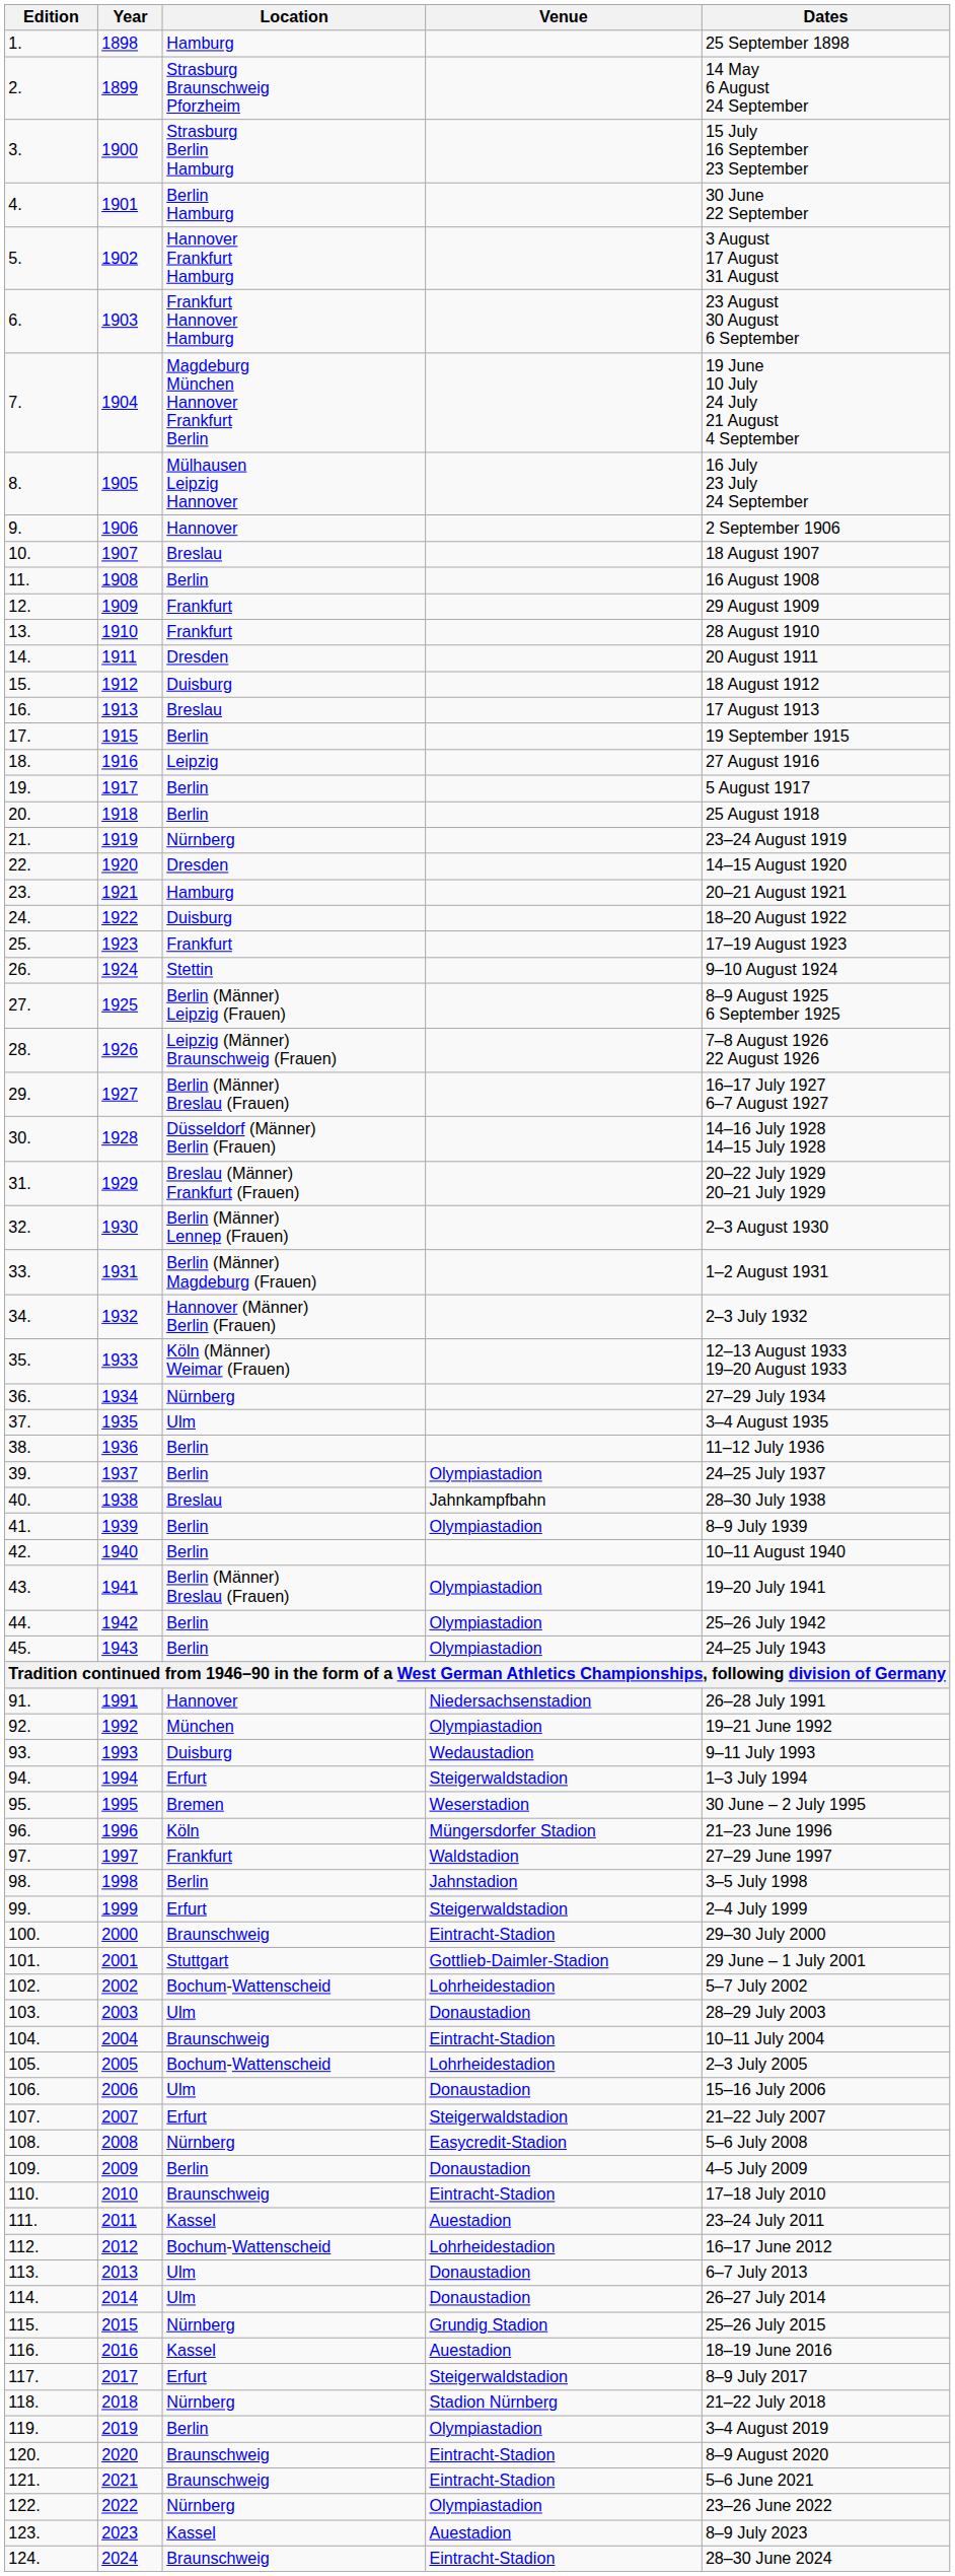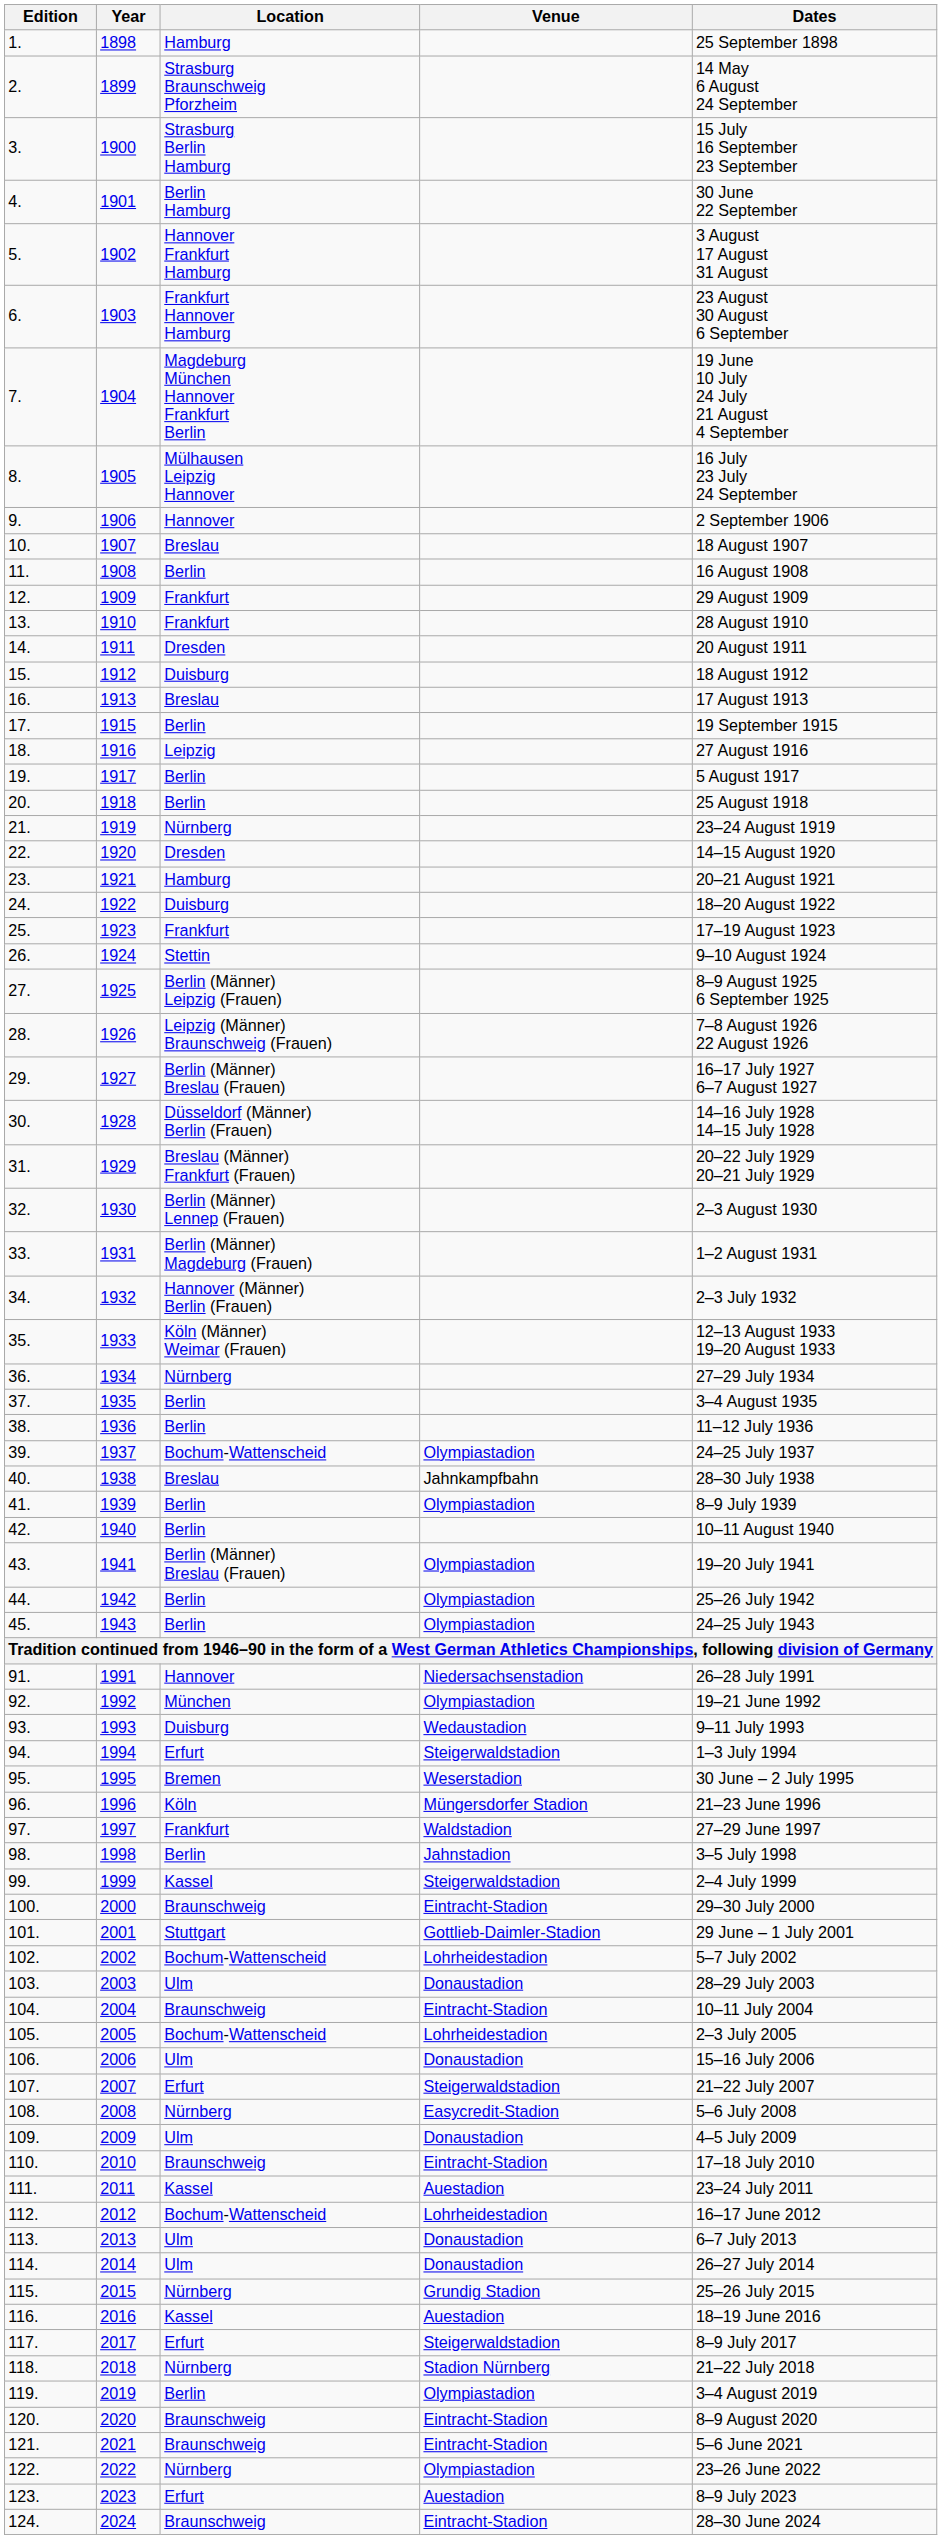37. | Location: Ulm -> Berlin
39. | Location: Berlin -> Bochum-Wattenscheid
99. | Location: Erfurt -> Kassel
109. | Location: Berlin -> Ulm
123. | Location: Kassel -> Erfurt
